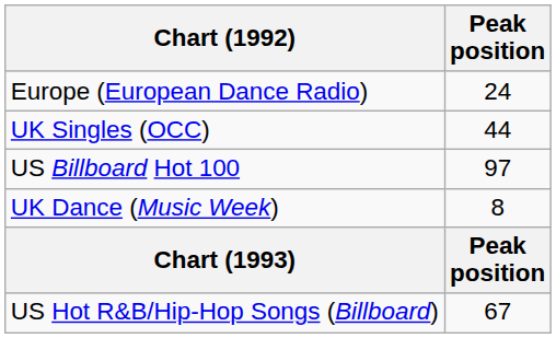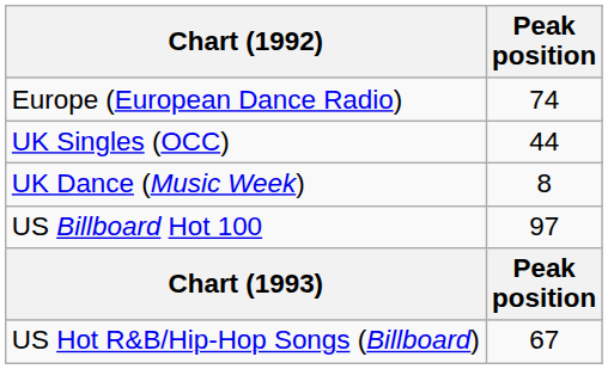Europe (European Dance Radio) | Peak position: 24 -> 74
rows swapped: UK Dance (Music Week) <-> US Billboard Hot 100
